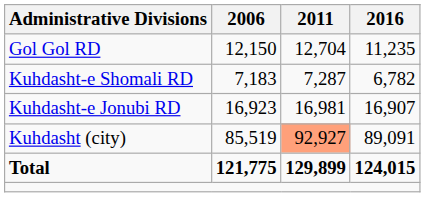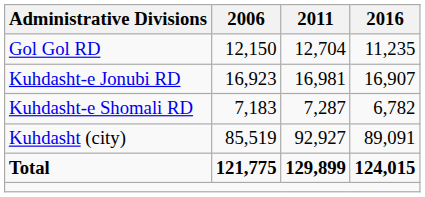rows swapped: Kuhdasht-e Jonubi RD <-> Kuhdasht-e Shomali RD
Kuhdasht (city) | 2011: lightsalmon background -> no background
